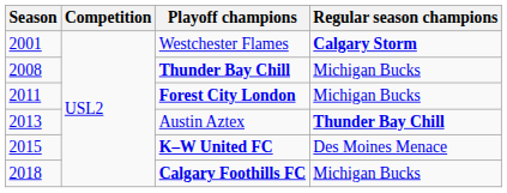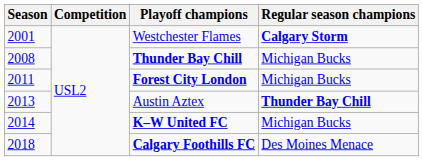K–W United FC | Season: 2015 -> 2014
K–W United FC | Regular season champions: Des Moines Menace -> Michigan Bucks
Calgary Foothills FC | Regular season champions: Michigan Bucks -> Des Moines Menace
